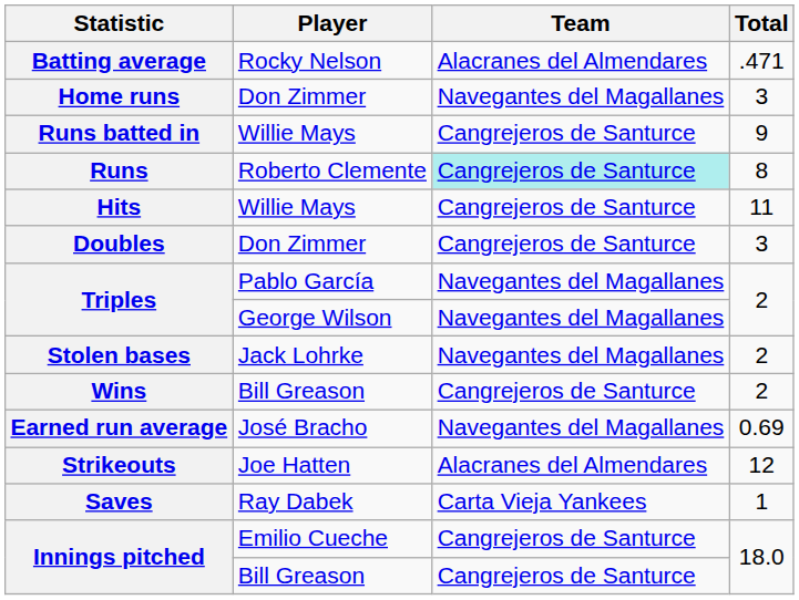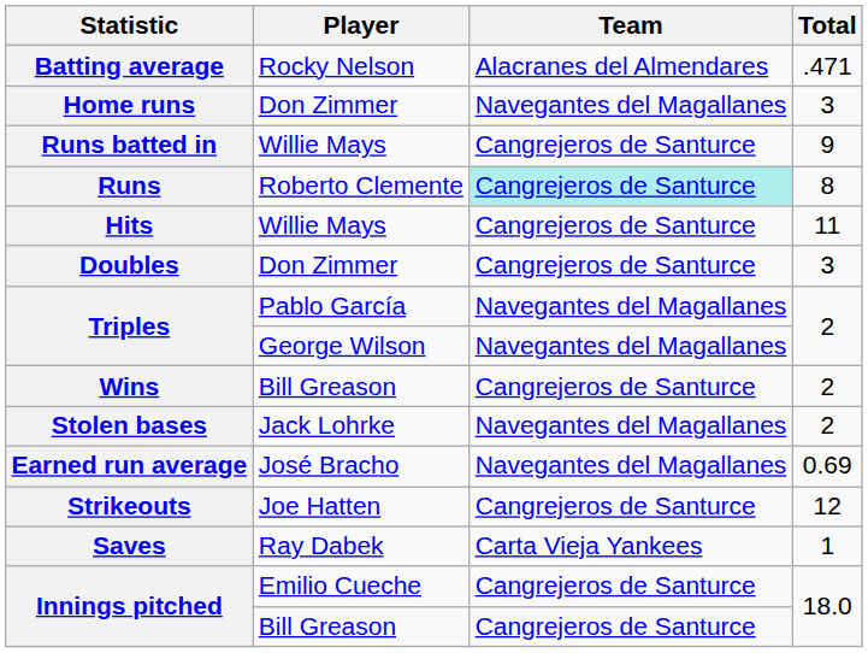rows swapped: Stolen bases <-> Wins
Strikeouts | Team: Alacranes del Almendares -> Cangrejeros de Santurce
